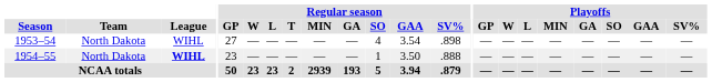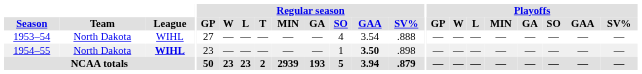1953–54 | Regular season / SV%: .898 -> .888
1954–55 | Regular season / GAA: normal -> bold
1954–55 | Regular season / SV%: .888 -> .898
